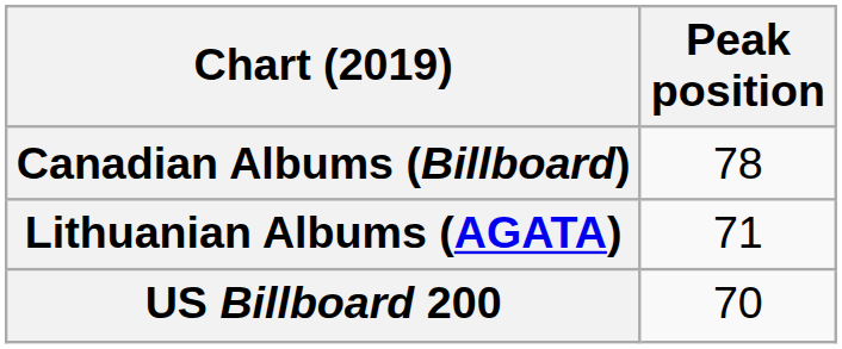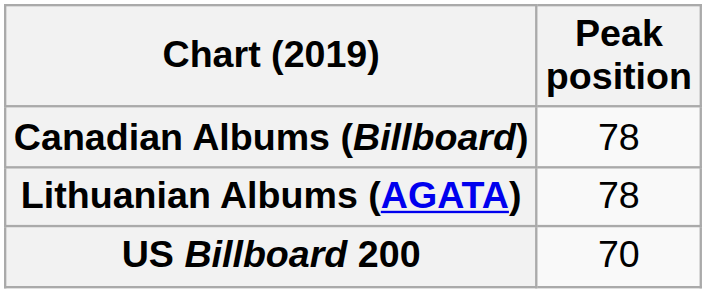Lithuanian Albums (AGATA) | Peak position: 71 -> 78
